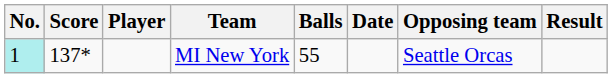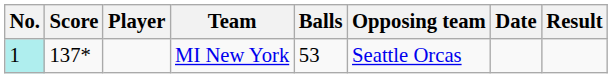columns swapped: Opposing team <-> Date
MI New York | Balls: 55 -> 53
